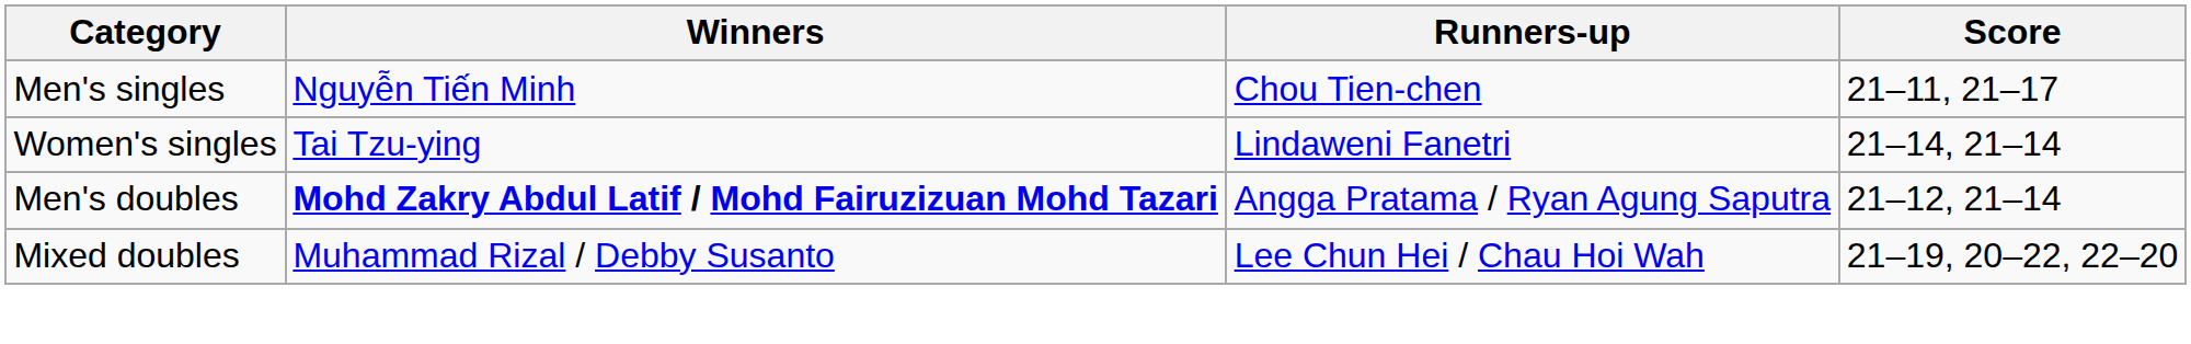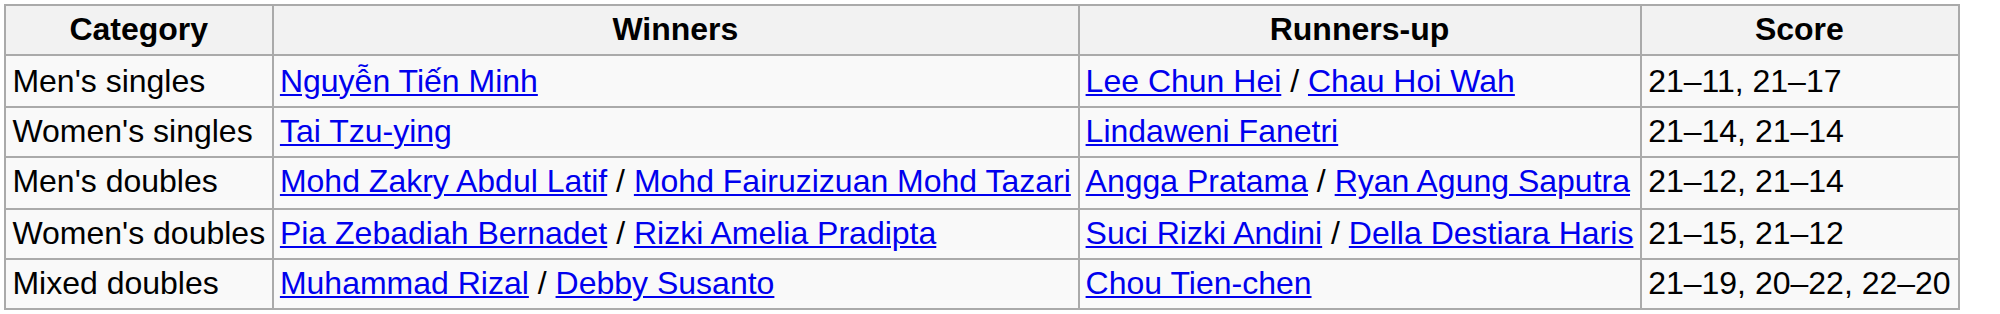Men's singles | Runners-up: Chou Tien-chen -> Lee Chun Hei / Chau Hoi Wah
Men's doubles | Winners: bold -> normal
+ row: Women's doubles | Pia Zebadiah Bernadet / Rizki Amelia Pradipta | Suci Rizki Andini / Della Destiara Haris | 21–15, 21–12
Mixed doubles | Runners-up: Lee Chun Hei / Chau Hoi Wah -> Chou Tien-chen
